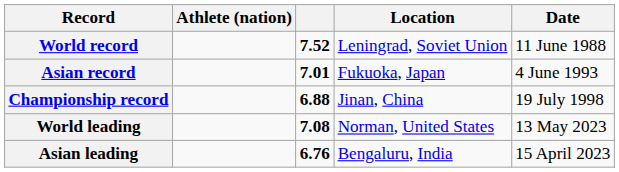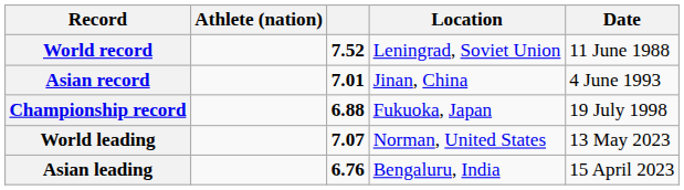Asian record | Location: Fukuoka, Japan -> Jinan, China
Championship record | Location: Jinan, China -> Fukuoka, Japan
World leading | column 3: 7.08 -> 7.07
